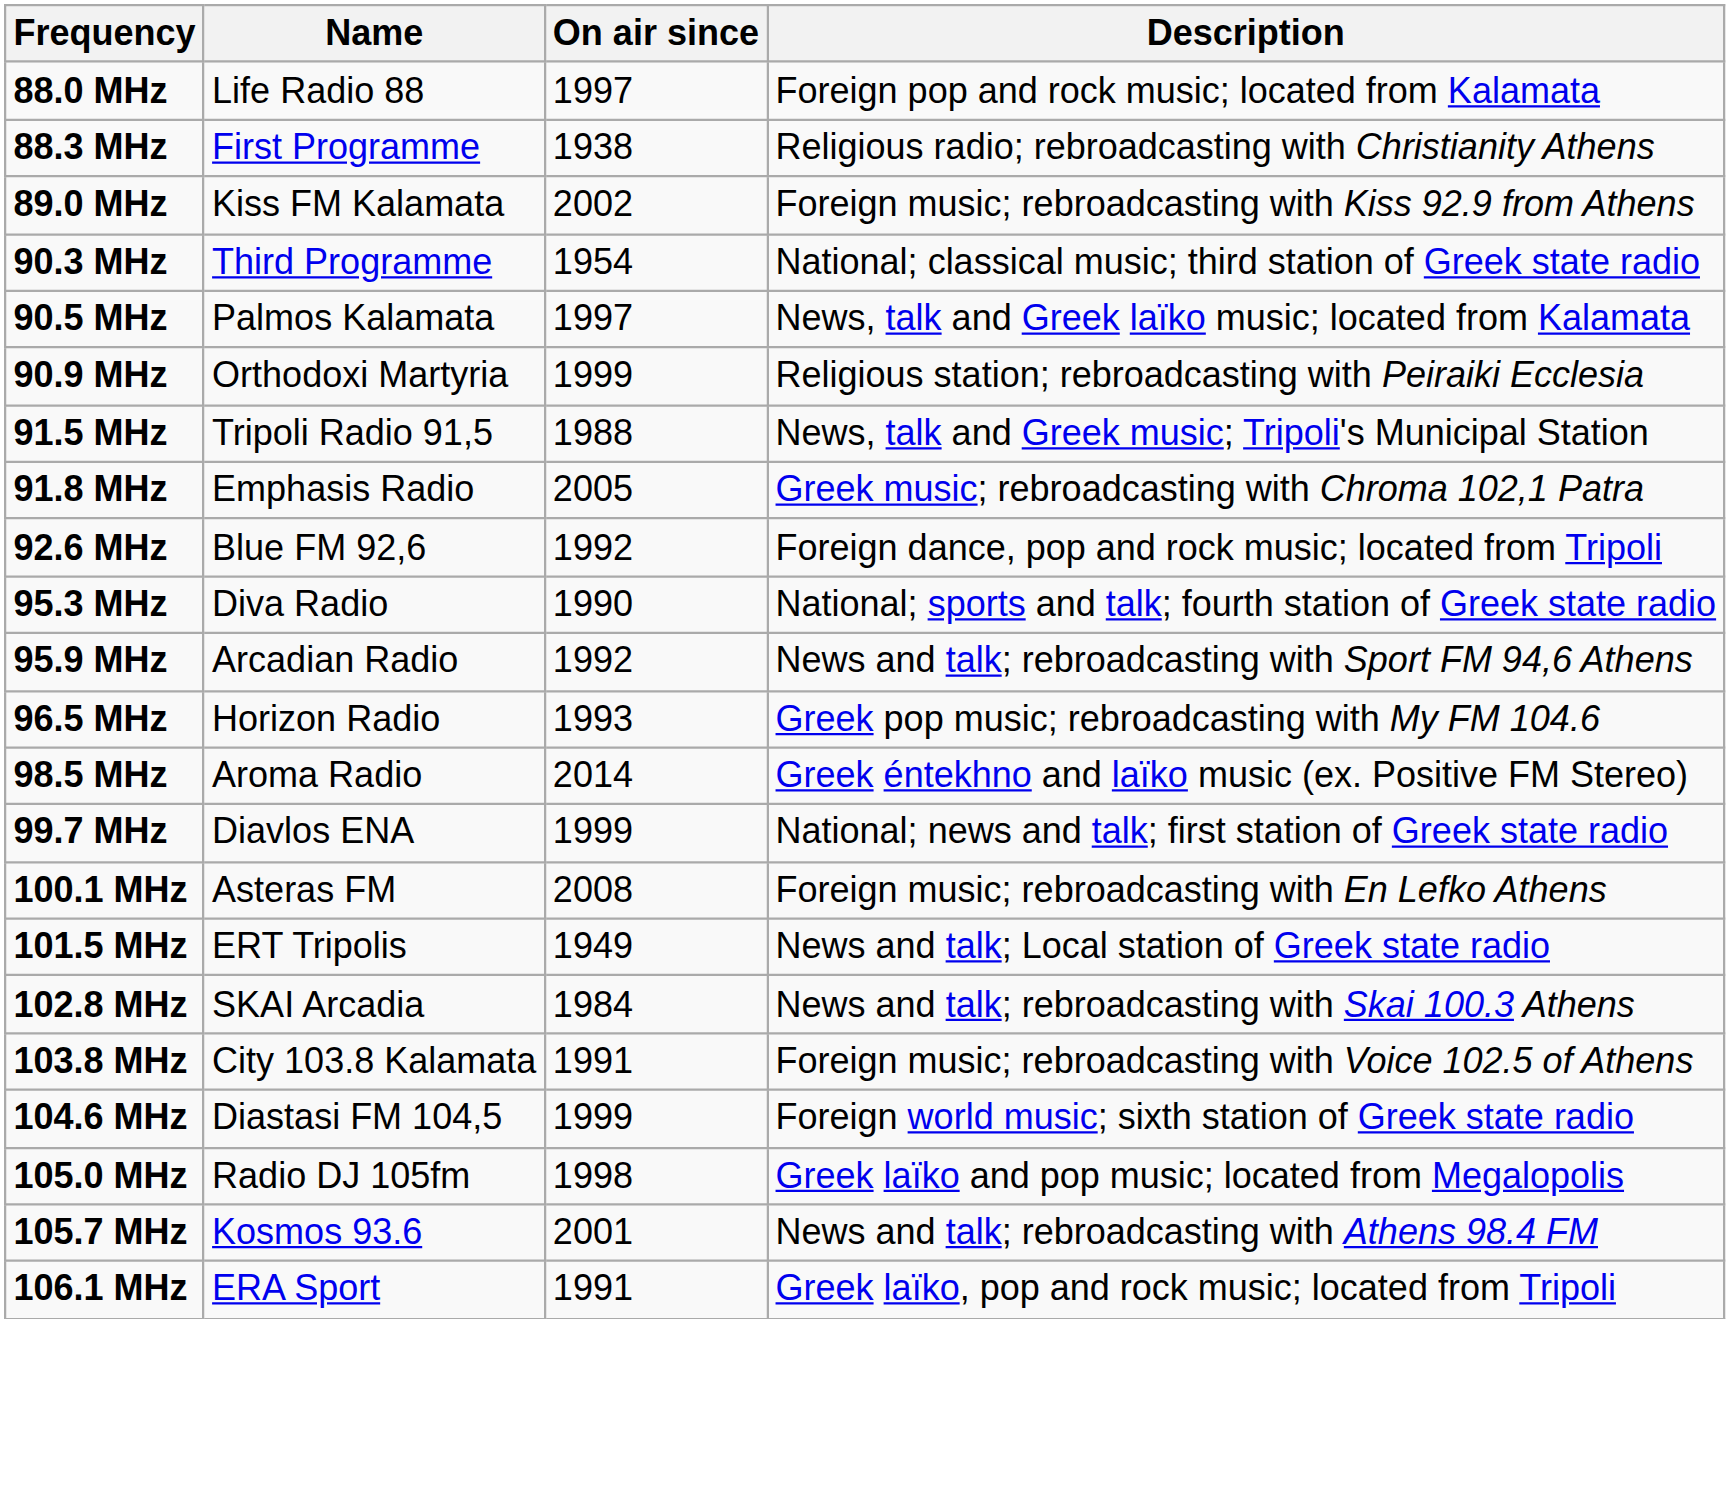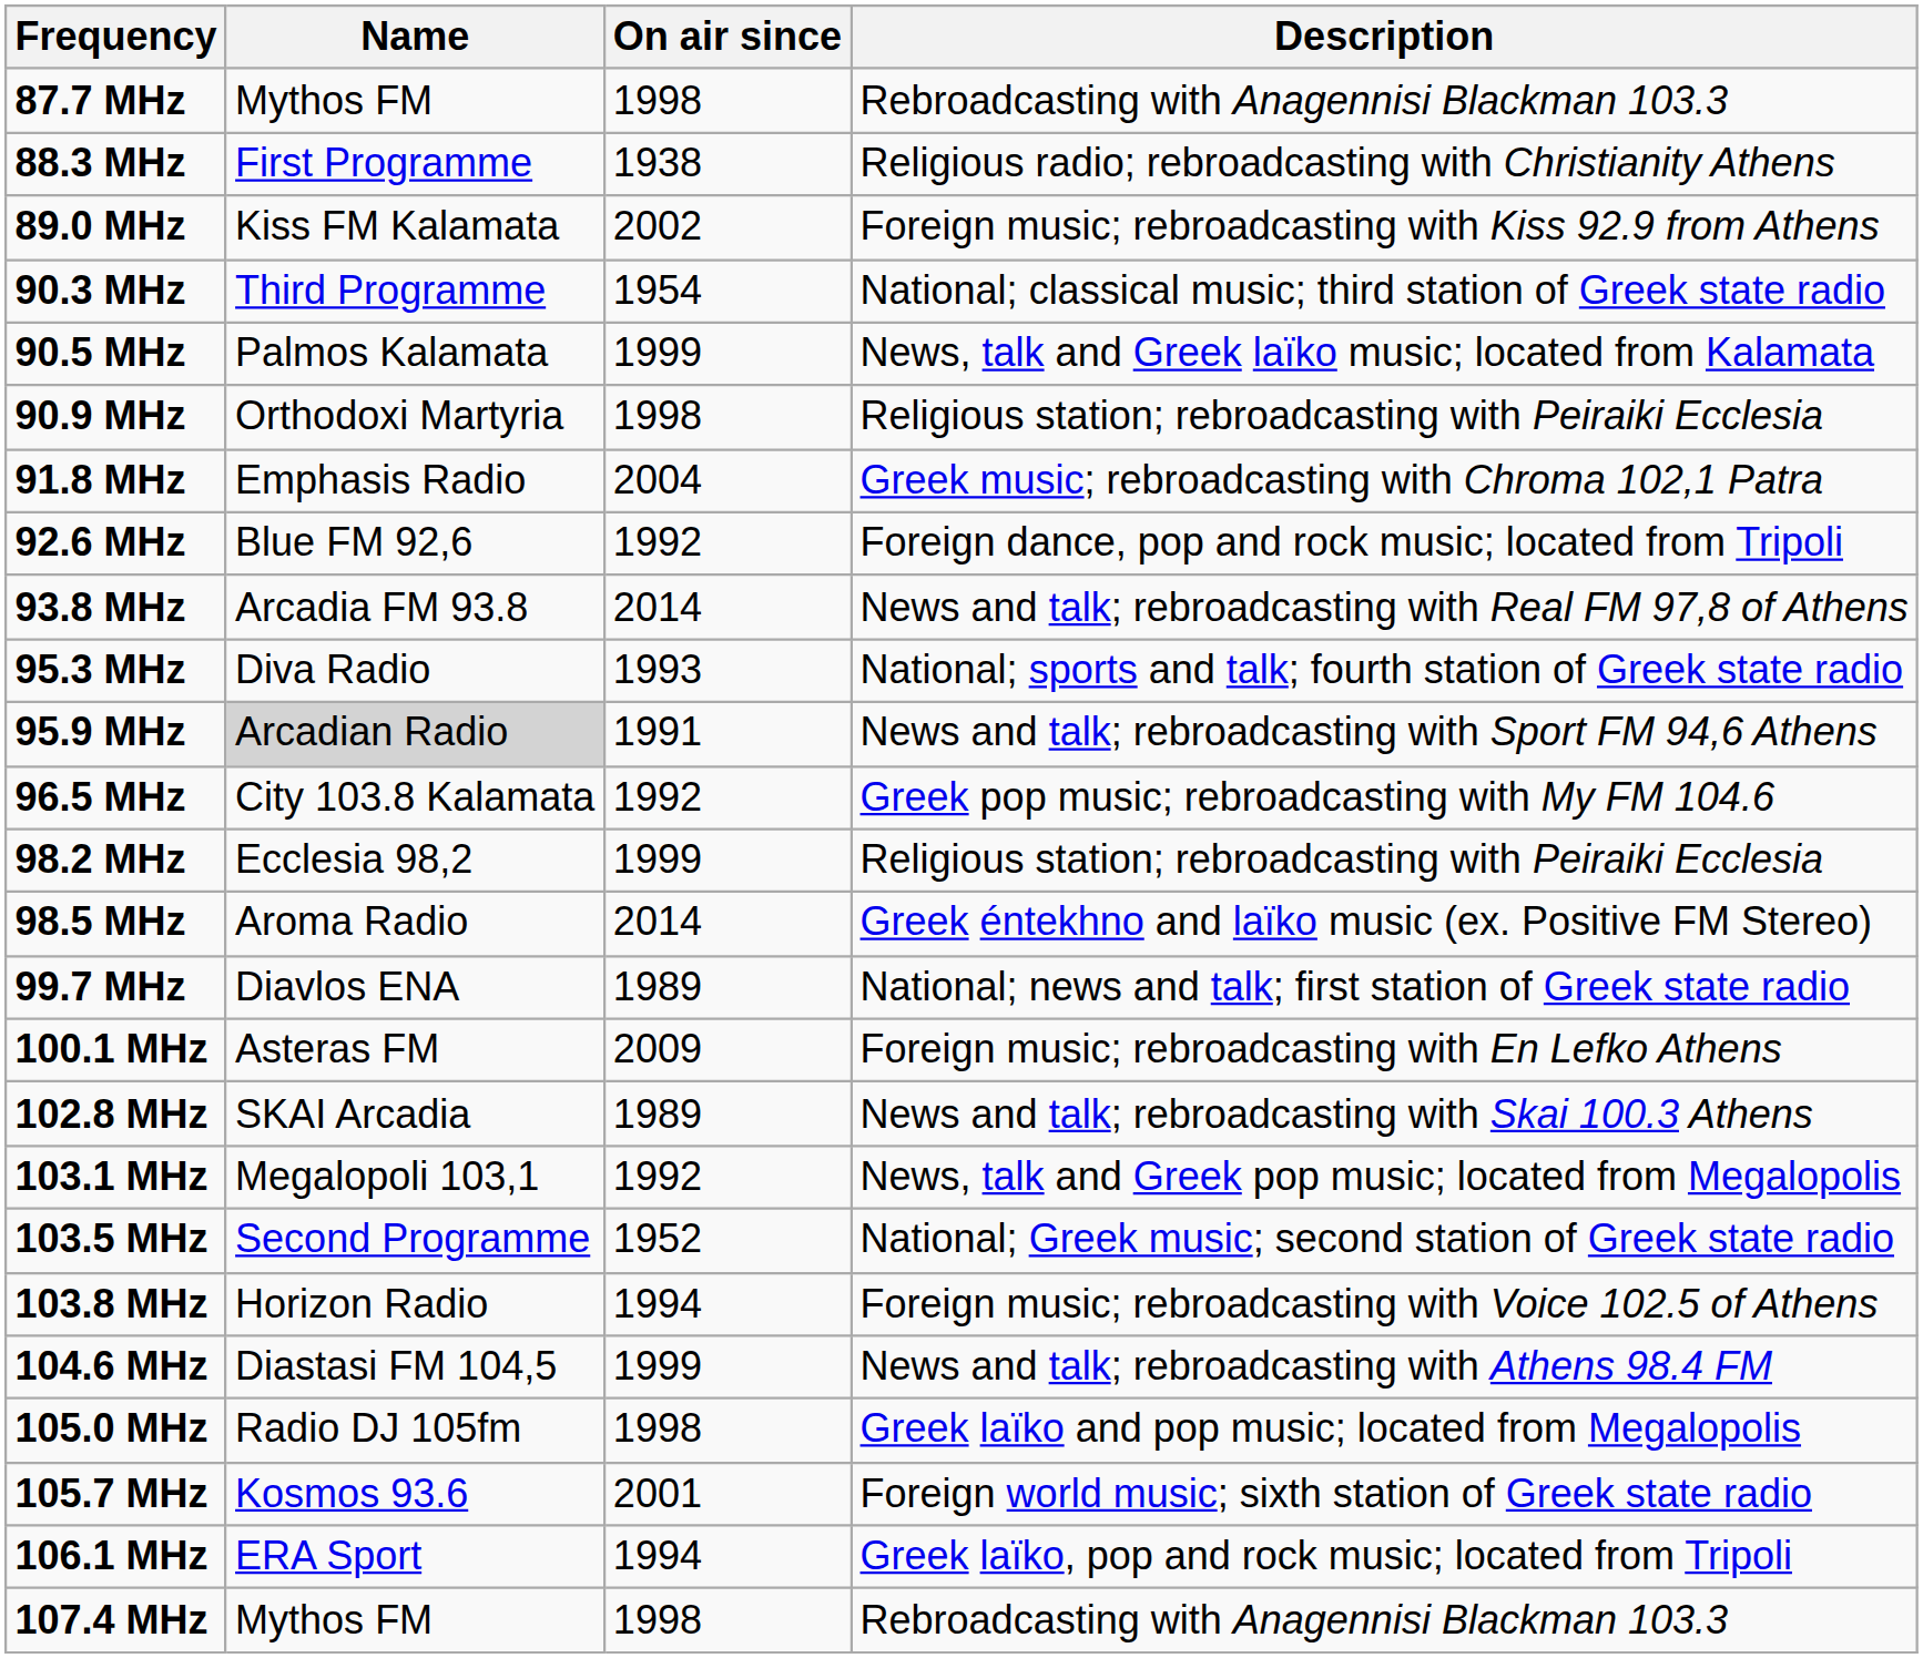+ row: 87.7 MHz | Mythos FM | 1998 | Rebroadcasting with Anagennisi Blackman 103.3
- row: 88.0 MHz | Life Radio 88 | 1997 | Foreign pop and rock music; located from Kalamata
90.5 MHz | On air since: 1997 -> 1999
90.9 MHz | On air since: 1999 -> 1998
- row: 91.5 MHz | Tripoli Radio 91,5 | 1988 | News, talk and Greek music; Tripoli's Municipal Station
91.8 MHz | On air since: 2005 -> 2004
+ row: 93.8 MHz | Arcadia FM 93.8 | 2014 | News and talk; rebroadcasting with Real FM 97,8 of Athens
95.3 MHz | On air since: 1990 -> 1993
95.9 MHz | Name: no background -> lightgrey background
95.9 MHz | On air since: 1992 -> 1991
96.5 MHz | Name: Horizon Radio -> City 103.8 Kalamata
96.5 MHz | On air since: 1993 -> 1992
+ row: 98.2 MHz | Ecclesia 98,2 | 1999 | Religious station; rebroadcasting with Peiraiki Ecclesia
99.7 MHz | On air since: 1999 -> 1989
100.1 MHz | On air since: 2008 -> 2009
- row: 101.5 MHz | ERT Tripolis | 1949 | News and talk; Local station of Greek state radio
102.8 MHz | On air since: 1984 -> 1989
+ row: 103.1 MHz | Megalopoli 103,1 | 1992 | News, talk and Greek pop music; located from Megalopolis
+ row: 103.5 MHz | Second Programme | 1952 | National; Greek music; second station of Greek state radio
103.8 MHz | Name: City 103.8 Kalamata -> Horizon Radio
103.8 MHz | On air since: 1991 -> 1994
104.6 MHz | Description: Foreign world music; sixth station of Greek state radio -> News and talk; rebroadcasting with Athens 98.4 FM
105.7 MHz | Description: News and talk; rebroadcasting with Athens 98.4 FM -> Foreign world music; sixth station of Greek state radio
106.1 MHz | On air since: 1991 -> 1994
+ row: 107.4 MHz | Mythos FM | 1998 | Rebroadcasting with Anagennisi Blackman 103.3
